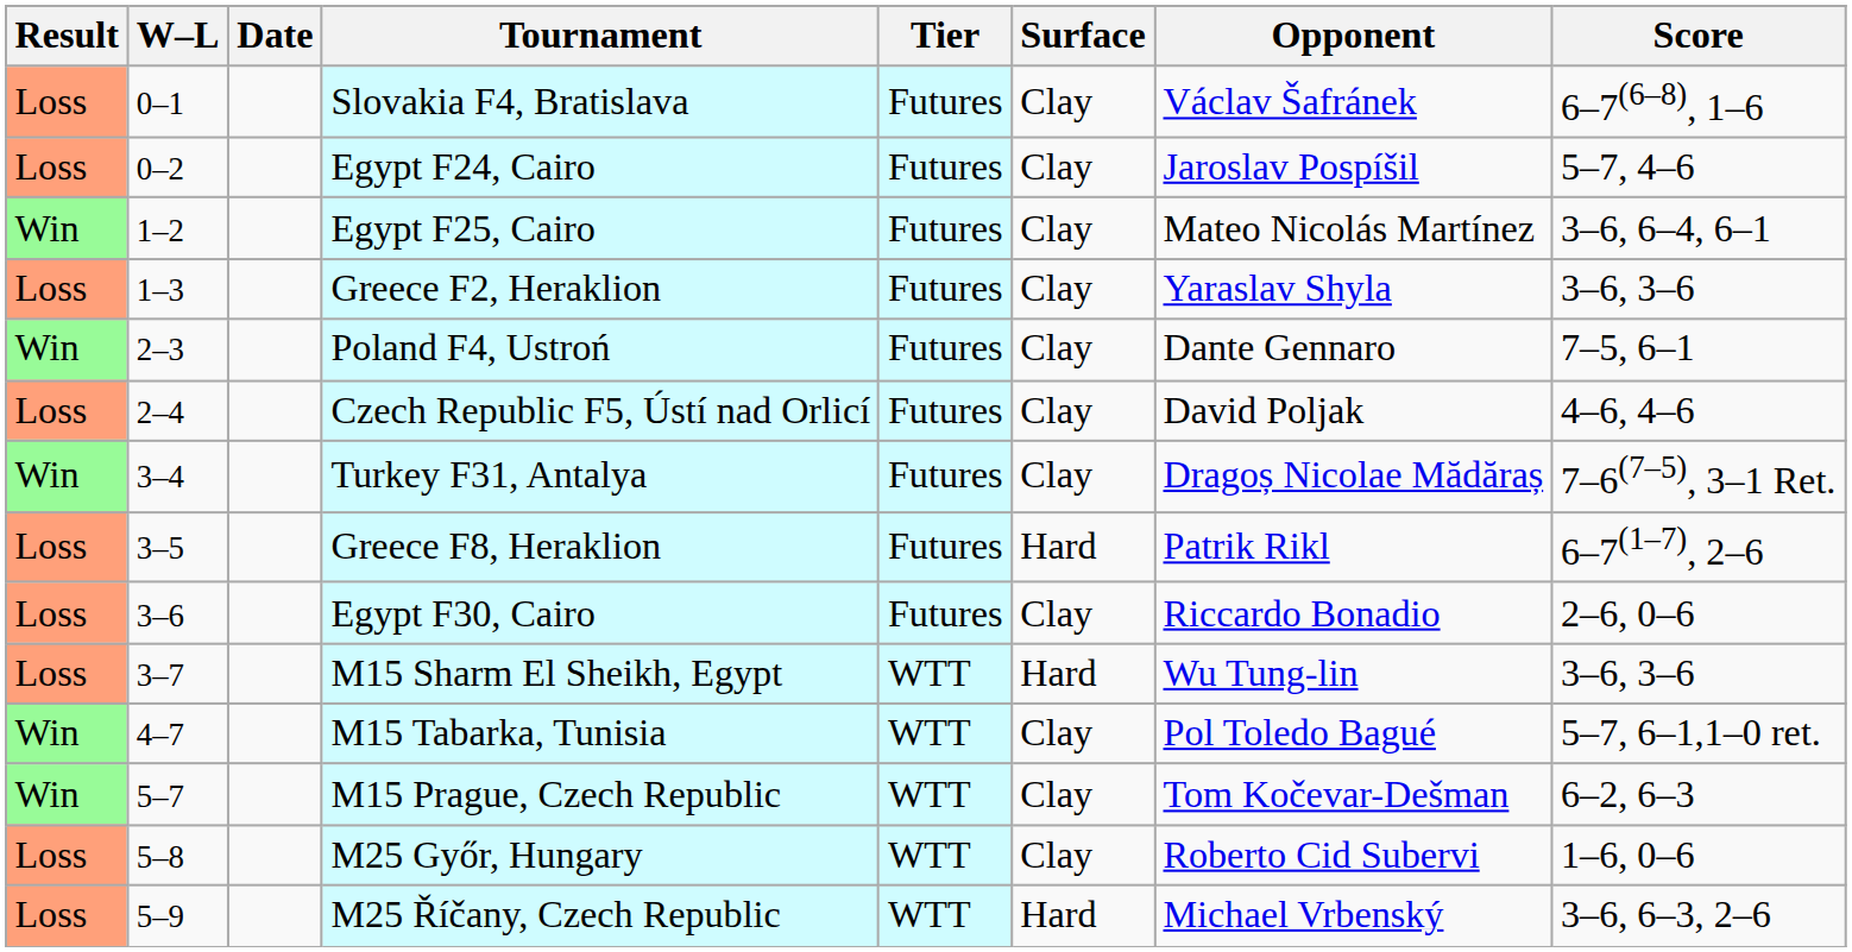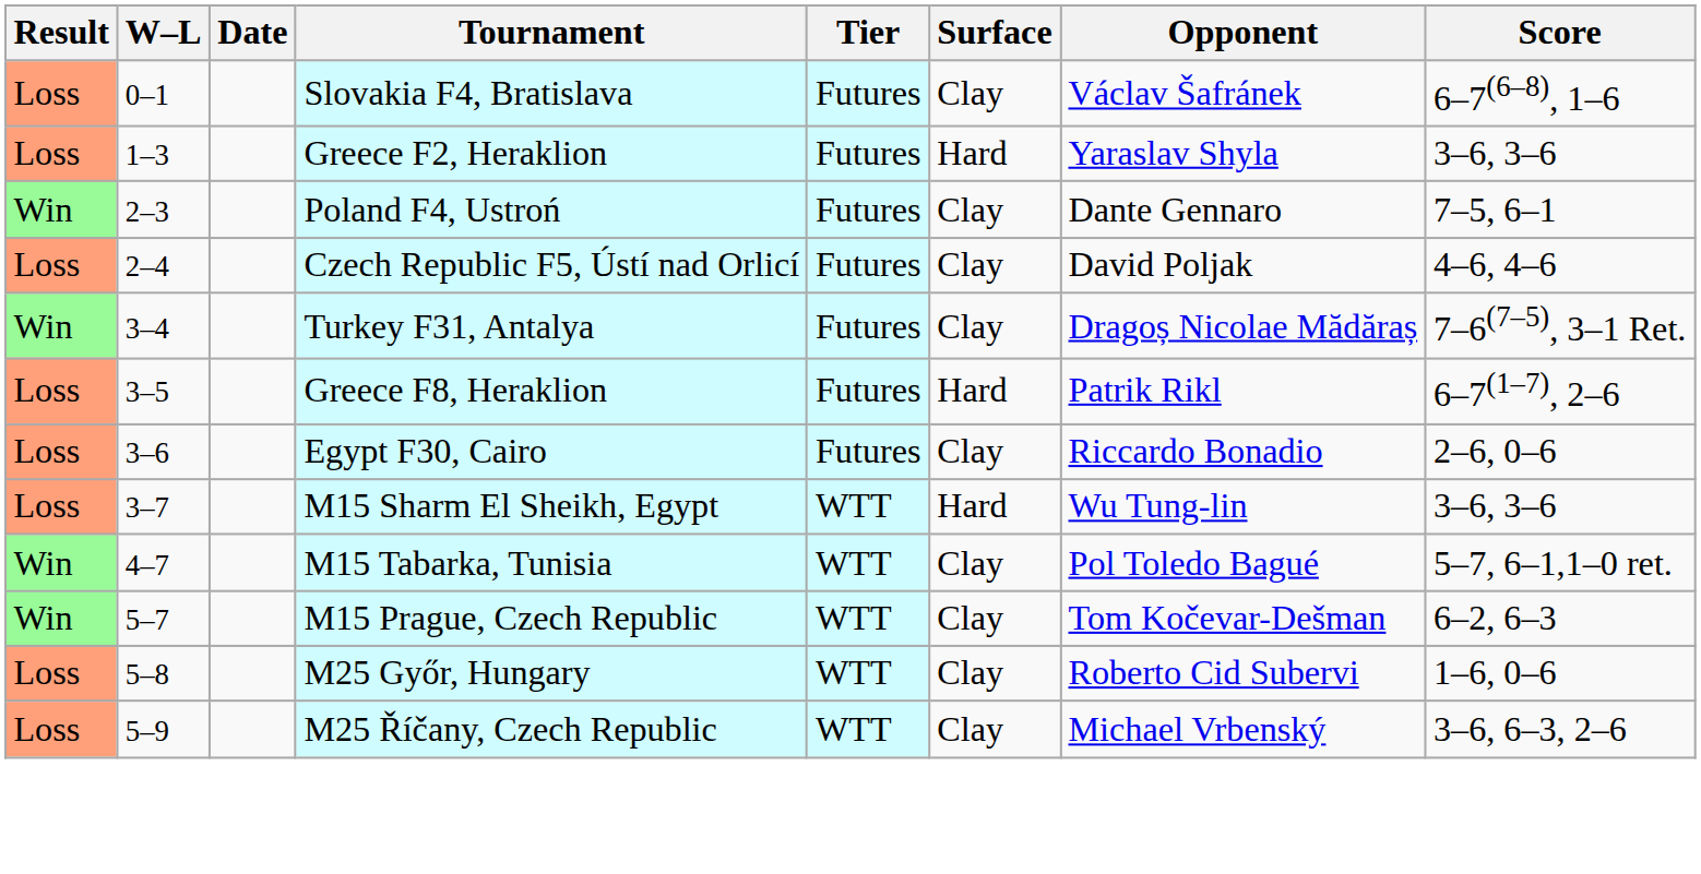- row: Loss | 0–2 | Egypt F24, Cairo | Futures | Clay | Jaroslav Pospíšil | 5–7, 4–6
- row: Win | 1–2 | Egypt F25, Cairo | Futures | Clay | Mateo Nicolás Martínez | 3–6, 6–4, 6–1
Greece F2, Heraklion | Surface: Clay -> Hard
M25 Říčany, Czech Republic | Surface: Hard -> Clay
